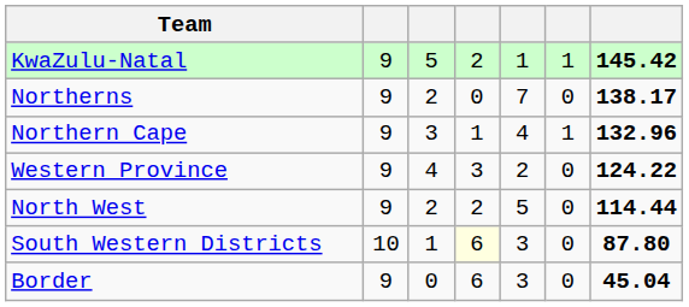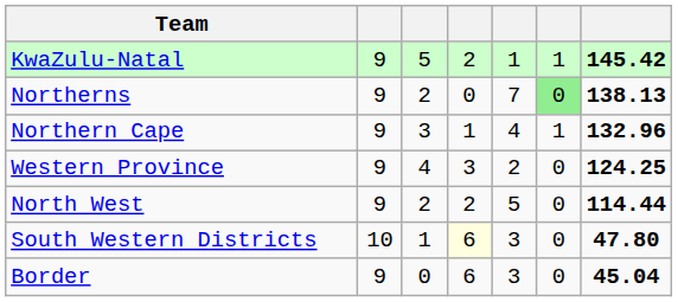Northerns | column 6: no background -> lightgreen background
Northerns | column 7: 138.17 -> 138.13
Western Province | column 7: 124.22 -> 124.25
South Western Districts | column 7: 87.80 -> 47.80
